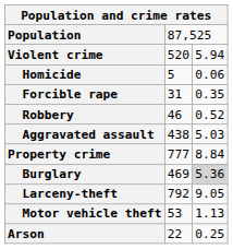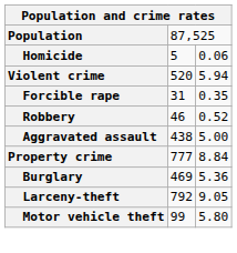rows swapped: Violent crime <-> Homicide
Aggravated assault | column 3: 5.03 -> 5.00
Burglary | column 3: lightgrey background -> no background
Motor vehicle theft | column 2: 53 -> 99
Motor vehicle theft | column 3: 1.13 -> 5.80
- row: Arson | 22 | 0.25
